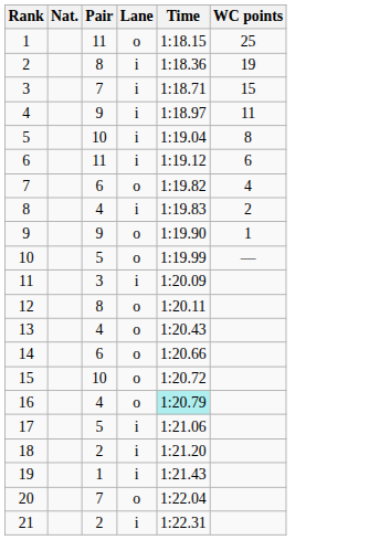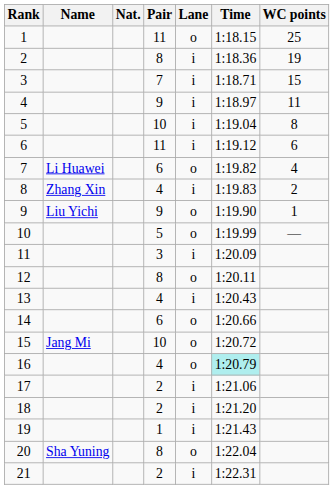+ column: Name | Li Huawei | Zhang Xin | Liu Yichi | Jang Mi | Sha Yuning
13 | Lane: o -> i
17 | Pair: 5 -> 2
20 | Pair: 7 -> 8
